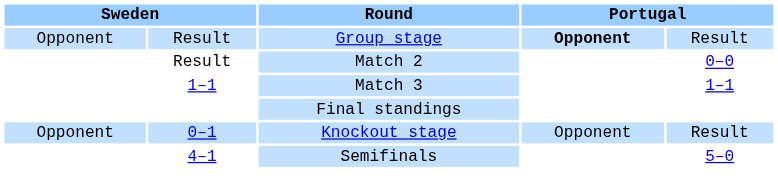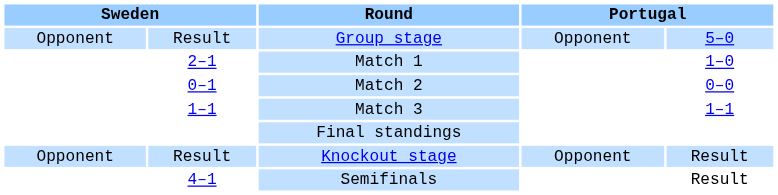Group stage | column 4: bold -> normal
Group stage | column 5: Result -> 5–0
+ row: 2–1 | Match 1 | 1–0
Match 2 | column 2: Result -> 0–1
Knockout stage | column 2: 0–1 -> Result
Semifinals | column 5: 5–0 -> Result
